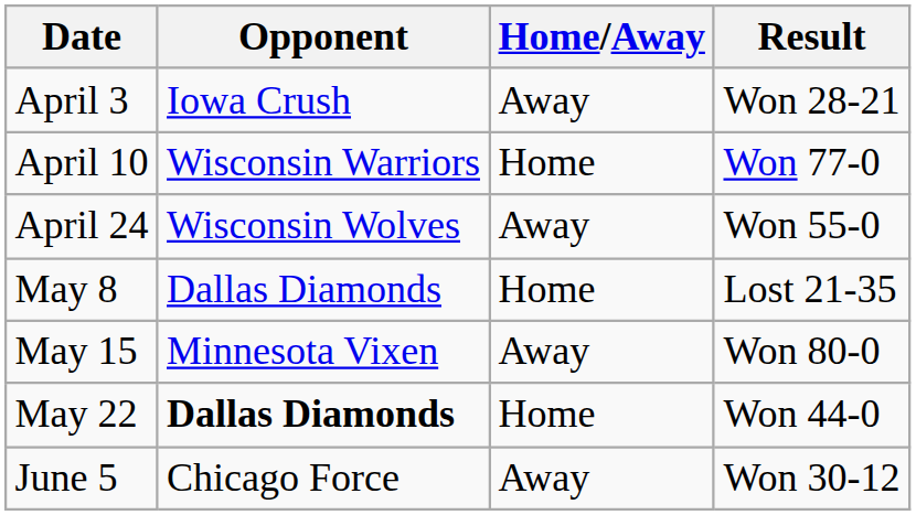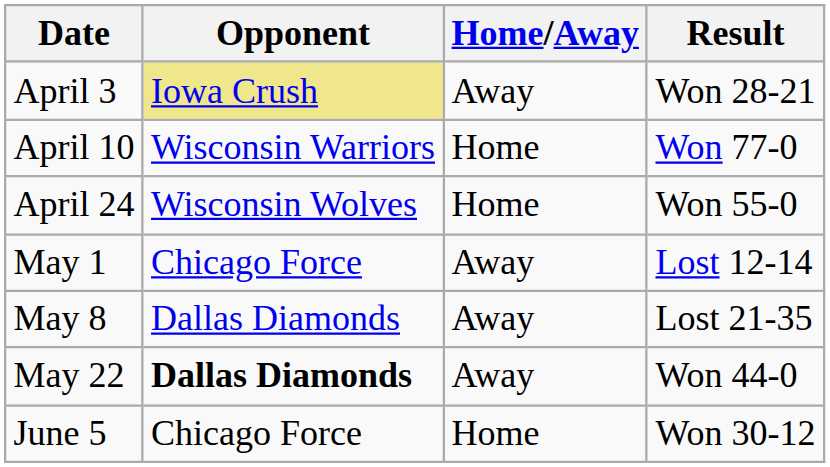April 3 | Opponent: no background -> khaki background
April 24 | Home/Away: Away -> Home
+ row: May 1 | Chicago Force | Away | Lost 12-14
May 8 | Home/Away: Home -> Away
- row: May 15 | Minnesota Vixen | Away | Won 80-0
May 22 | Home/Away: Home -> Away
June 5 | Home/Away: Away -> Home
